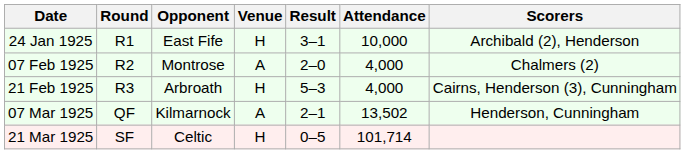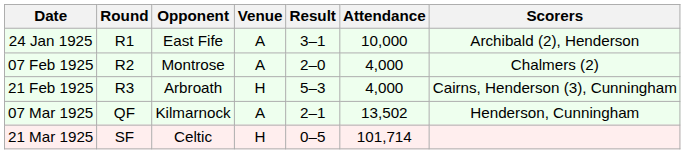24 Jan 1925 | Venue: H -> A
